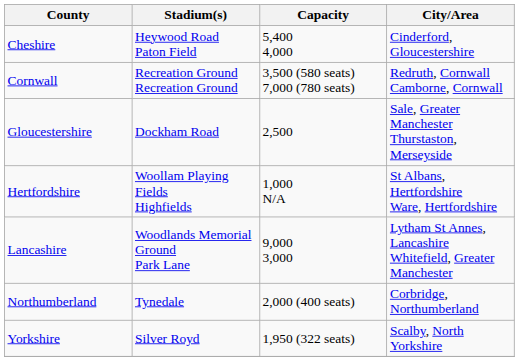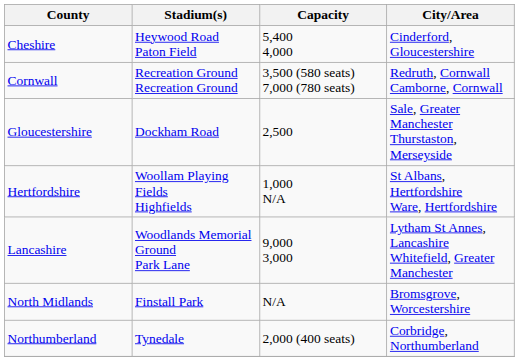+ row: North Midlands | Finstall Park | N/A | Bromsgrove, Worcestershire
- row: Yorkshire | Silver Royd | 1,950 (322 seats) | Scalby, North Yorkshire
